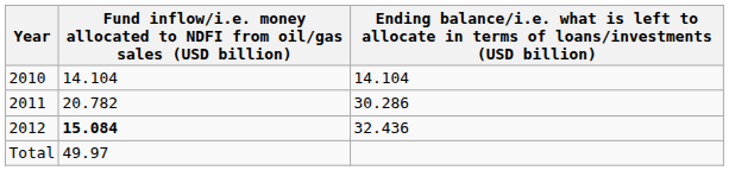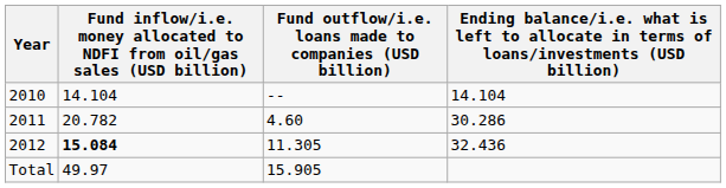+ column: Fund outflow/i.e. loans made to companies (USD billion) | -- | 4.60 | 11.305 | 15.905
